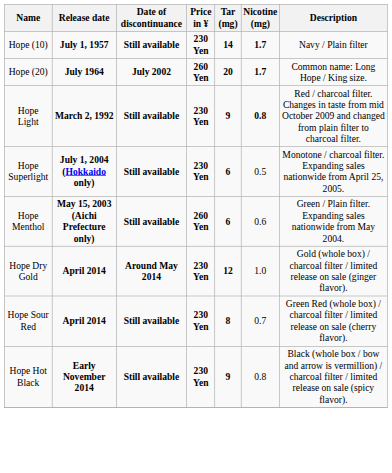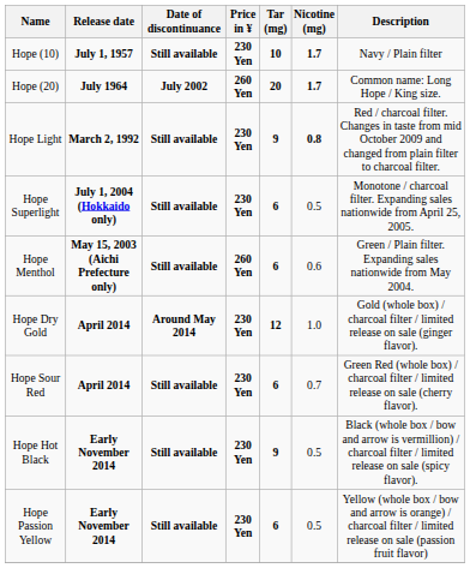Hope (10) | Tar (mg): 14 -> 10
Hope Sour Red | Tar (mg): 8 -> 6
Hope Hot Black | Nicotine (mg): 0.8 -> 0.5
+ row: Hope Passion Yellow | Early November 2014 | Still available | 230 Yen | 6 | 0.5 | Yellow (whole box / bow and arrow is orange) / charcoal filter / limited release on sale (passion fruit flavor)
